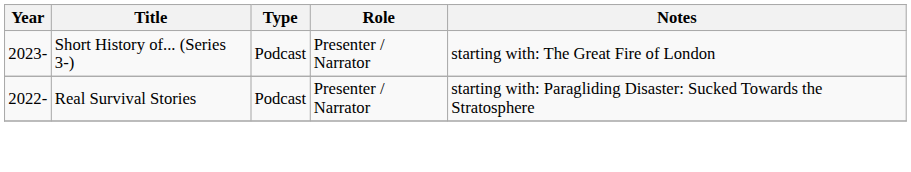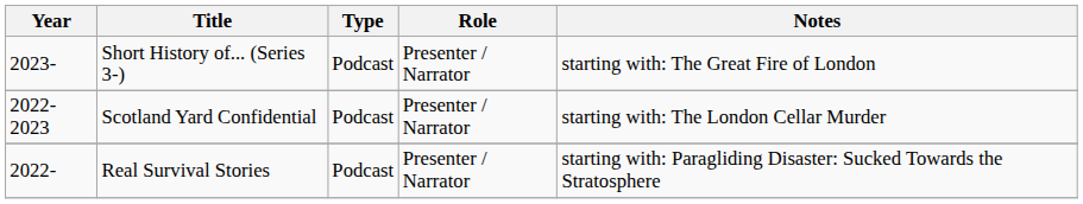+ row: 2022-2023 | Scotland Yard Confidential | Podcast | Presenter / Narrator | starting with: The London Cellar Murder
